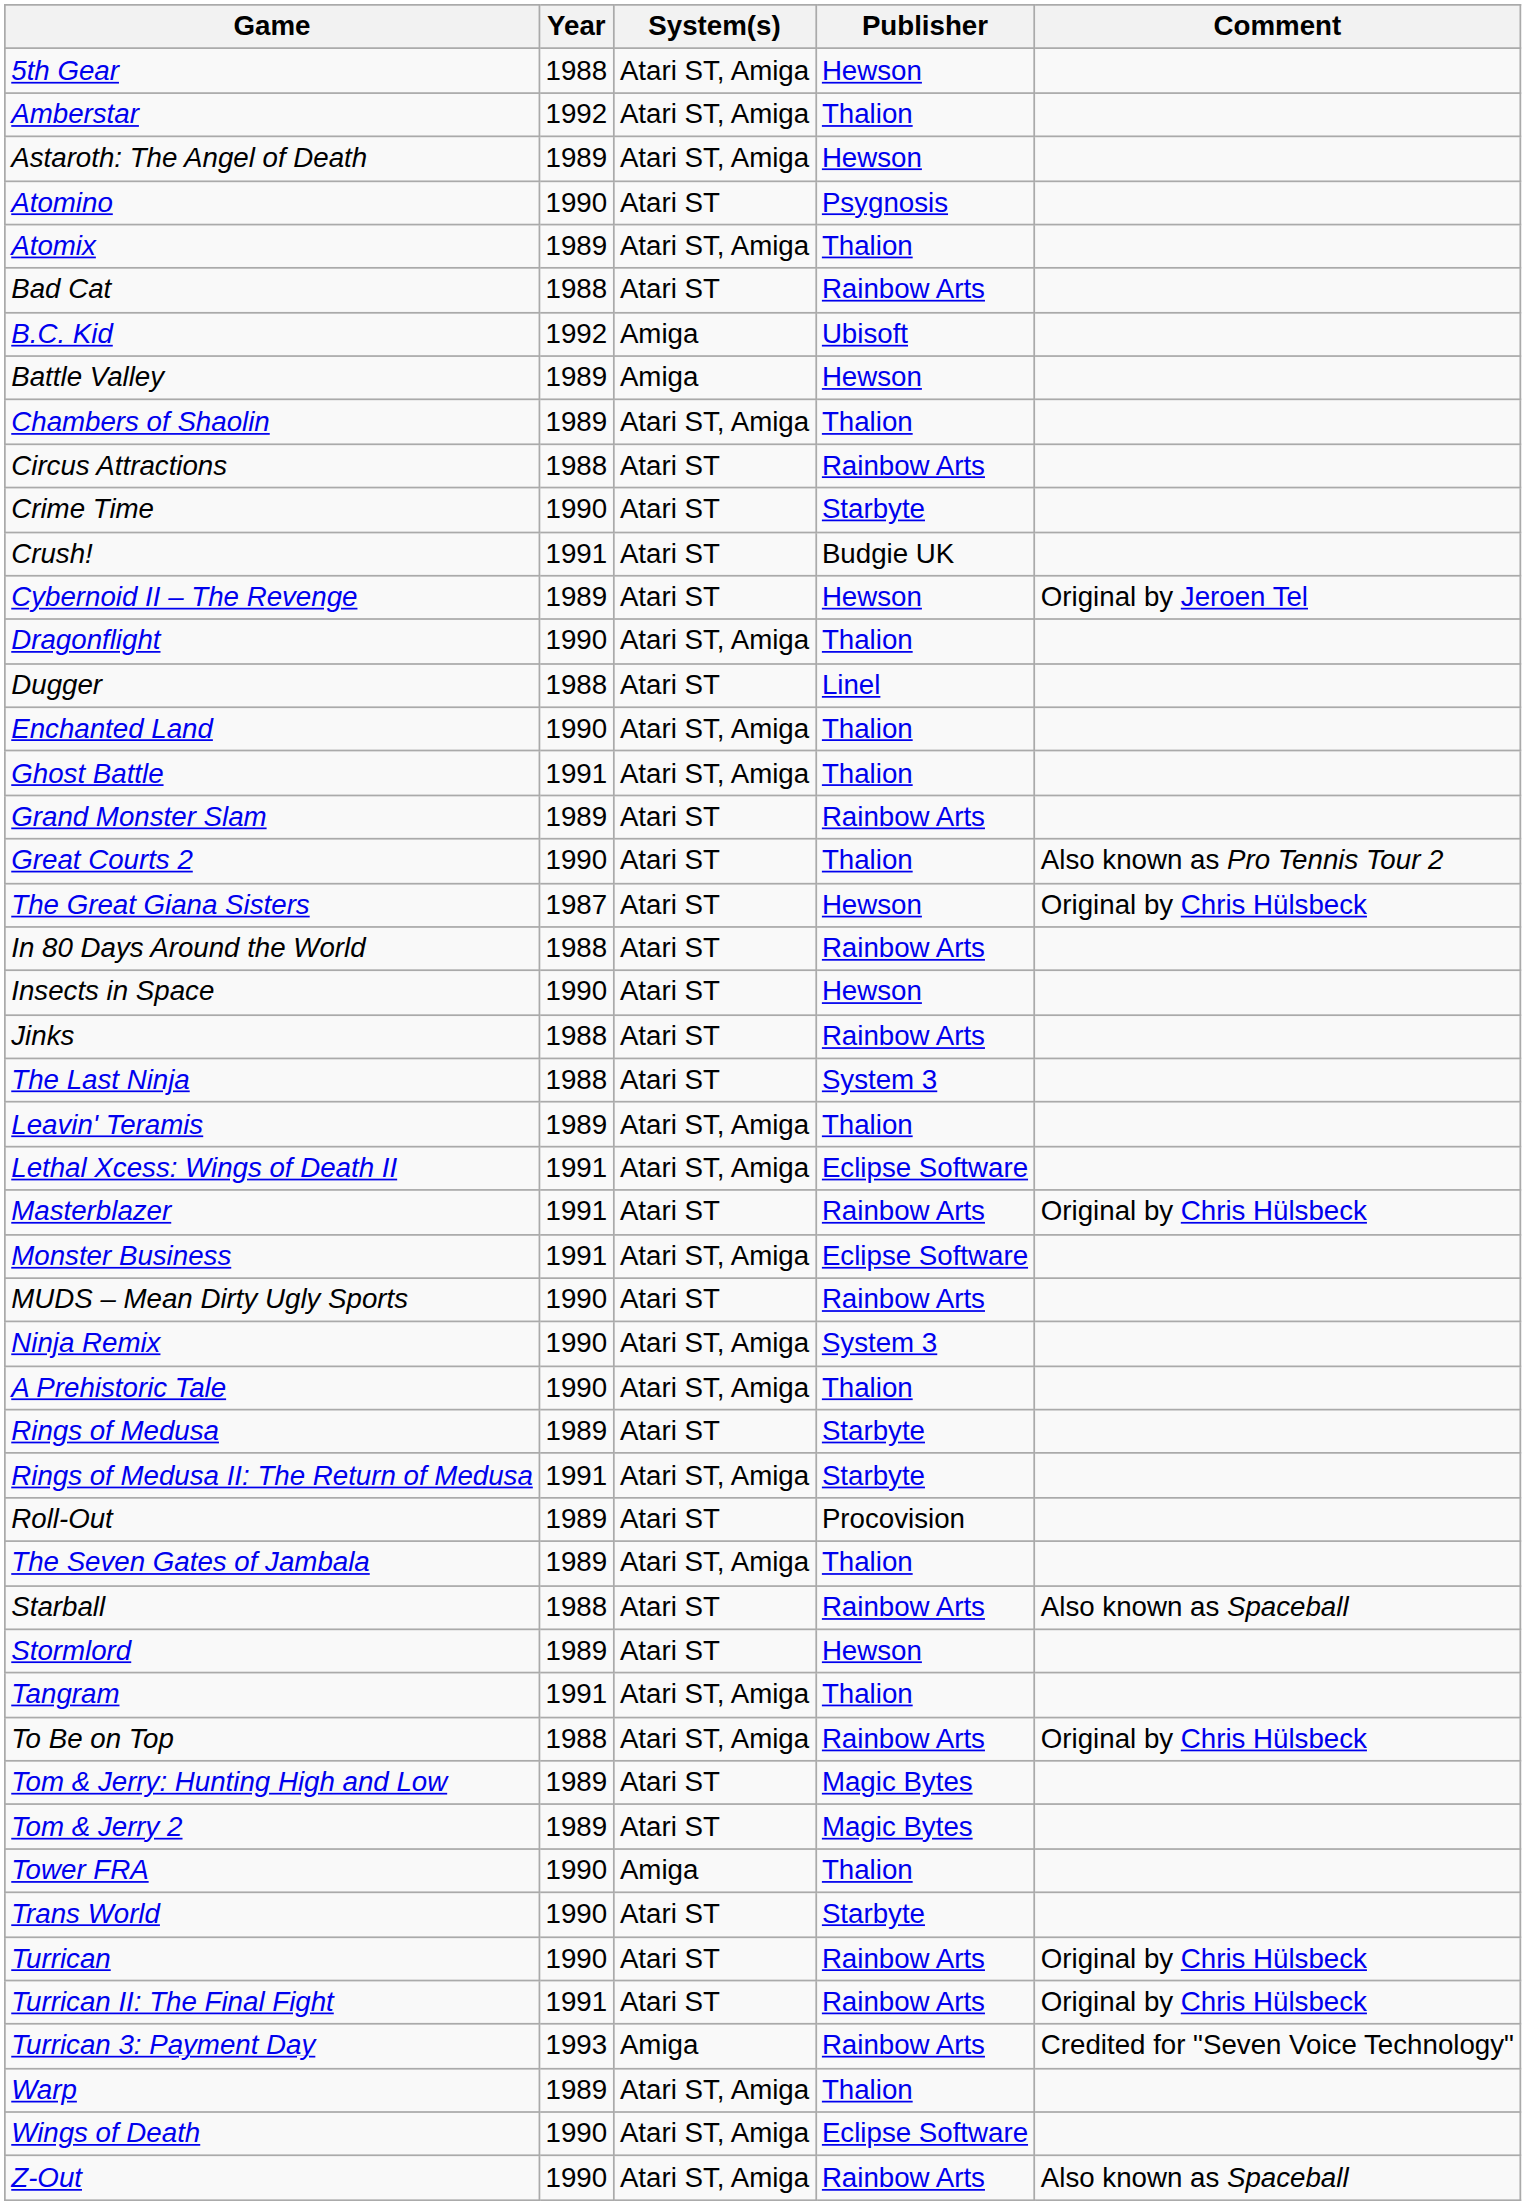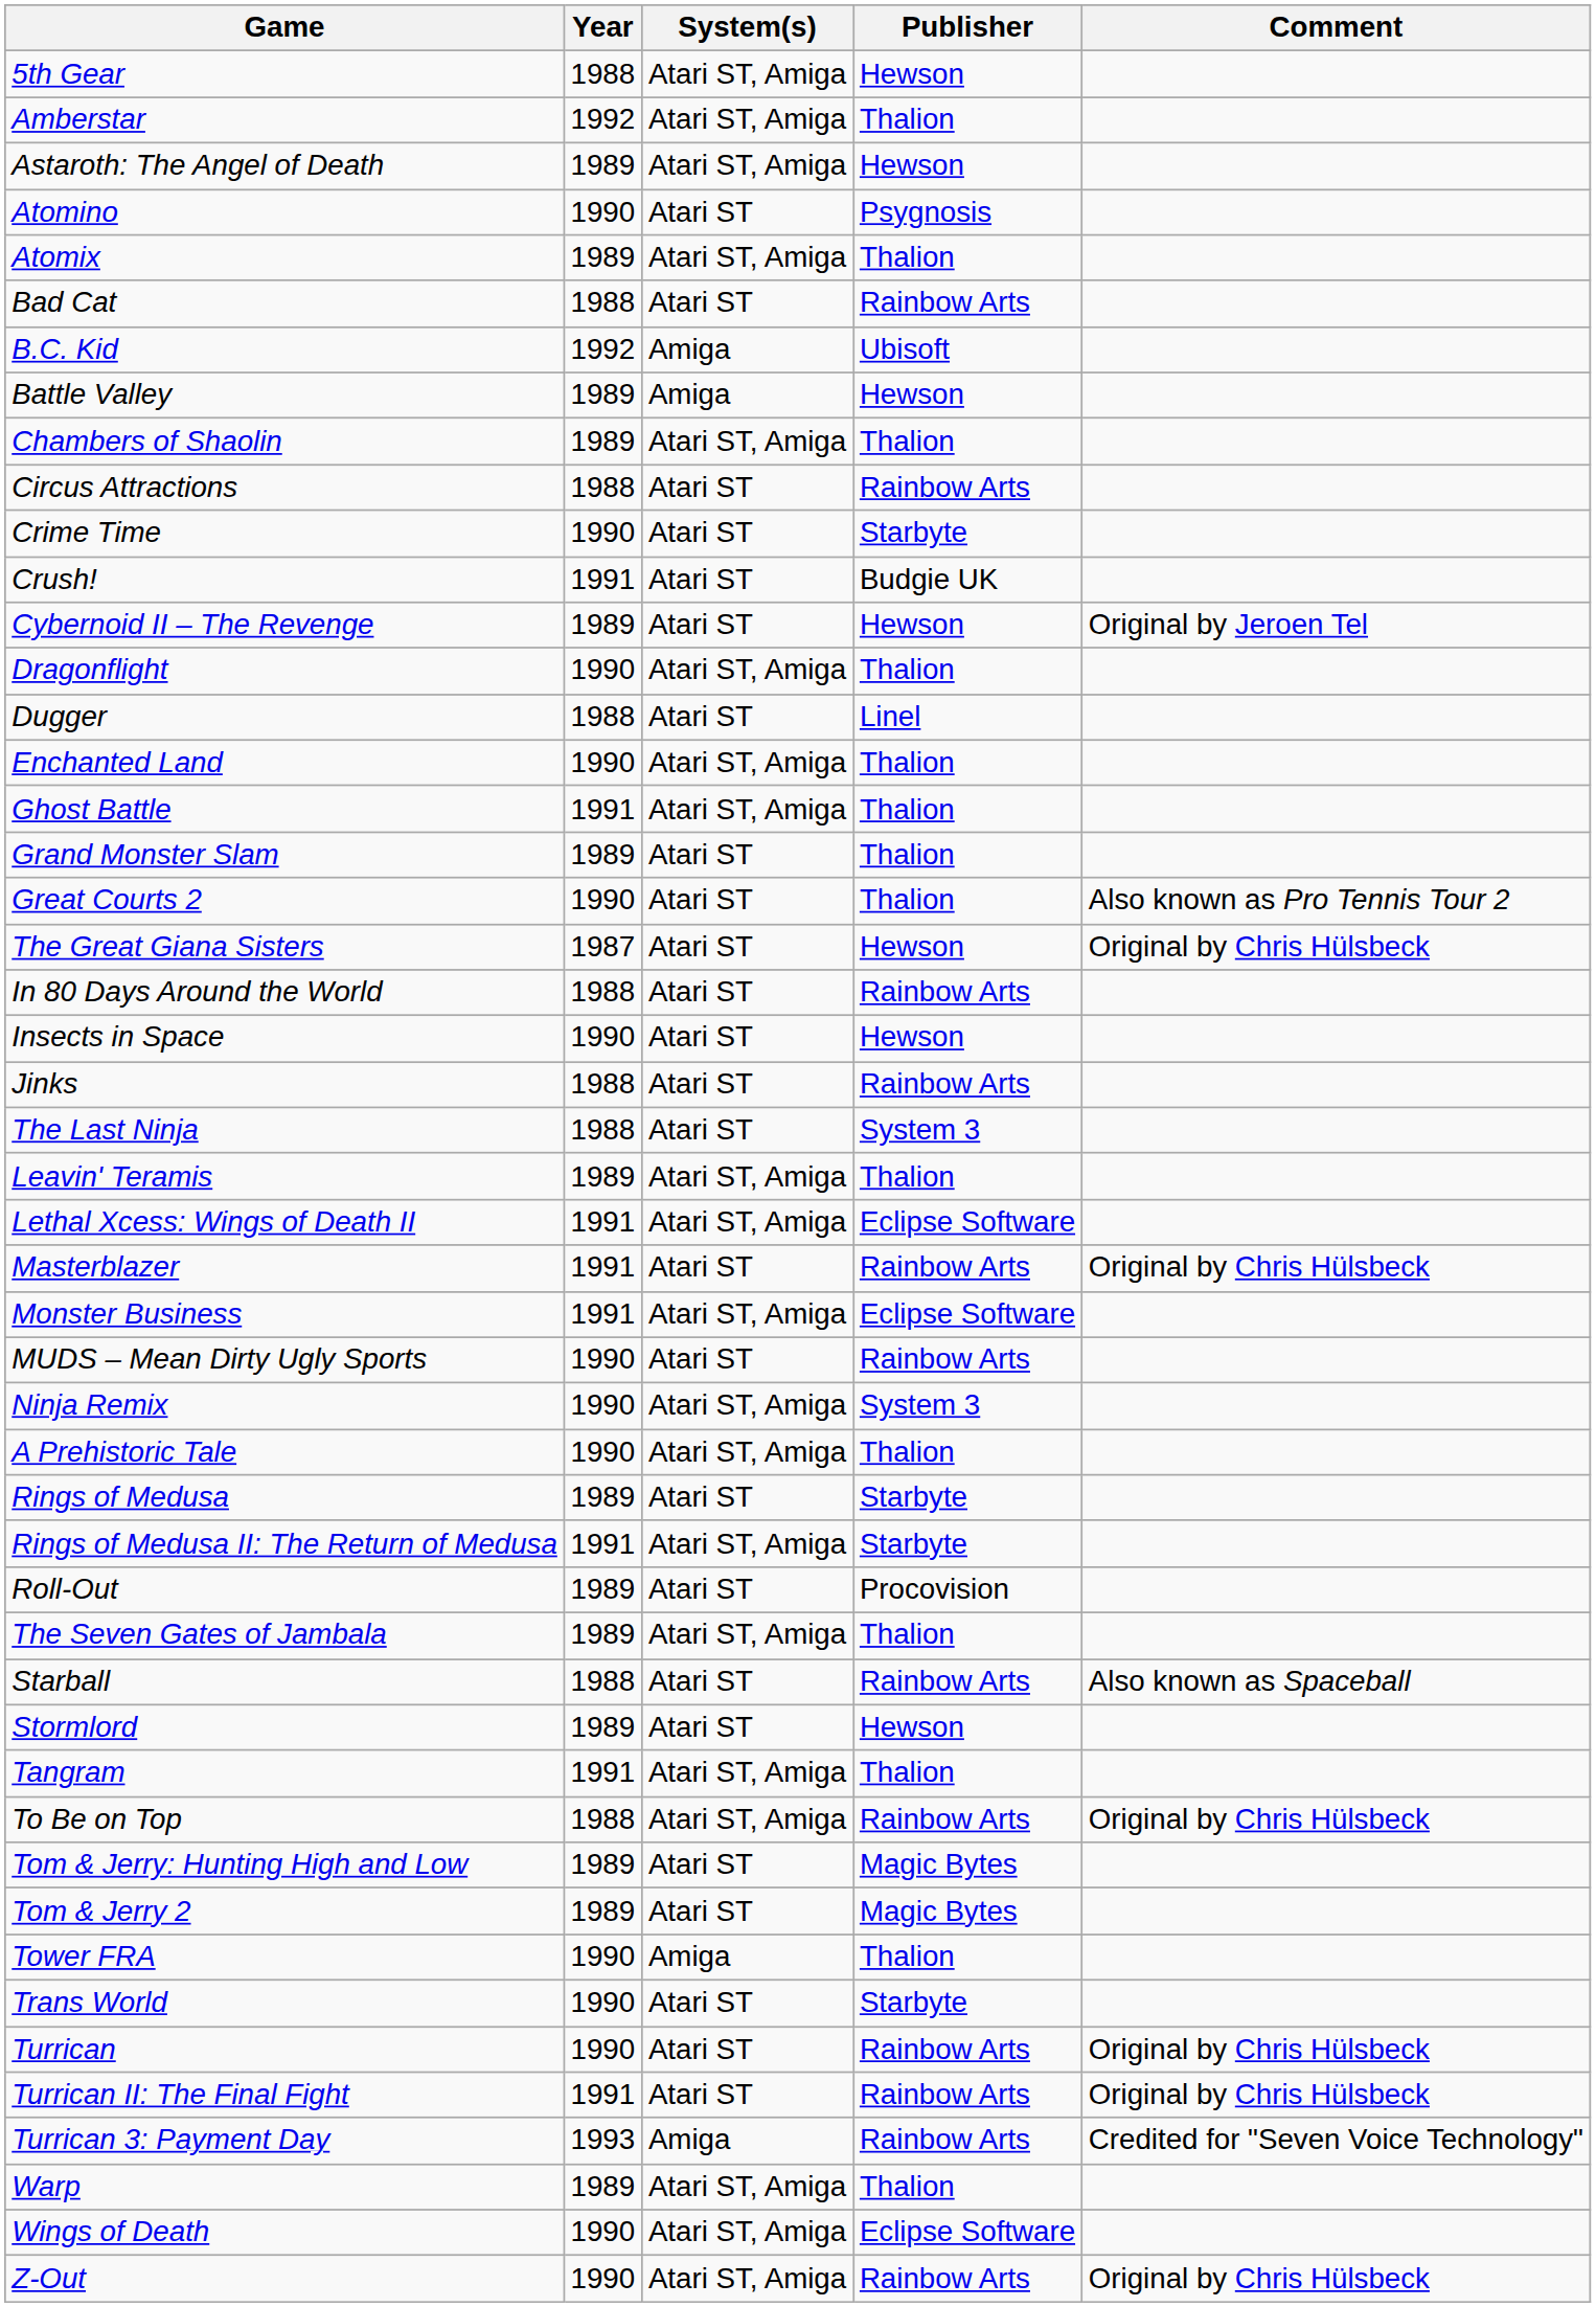Grand Monster Slam | Publisher: Rainbow Arts -> Thalion
Z-Out | Comment: Also known as Spaceball -> Original by Chris Hülsbeck
